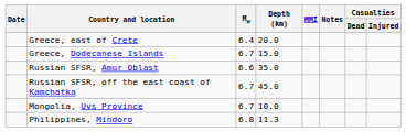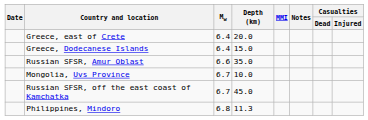Greece, Dodecanese Islands | Mw: 6.7 -> 6.4
rows swapped: Russian SFSR, off the east coast of Kamchatka <-> Mongolia, Uvs Province
